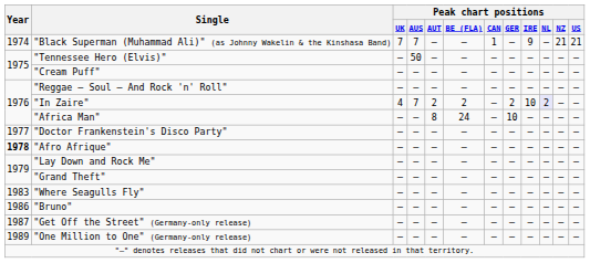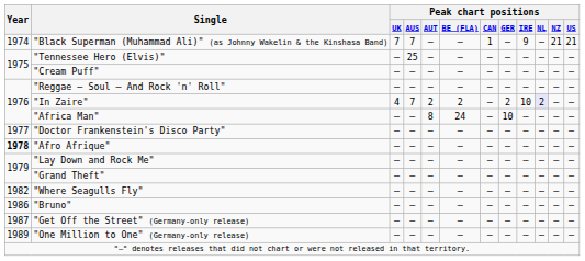"Tennessee Hero (Elvis)" | Peak chart positions / AUS: 50 -> 25
"Where Seagulls Fly" | Year: 1983 -> 1982
